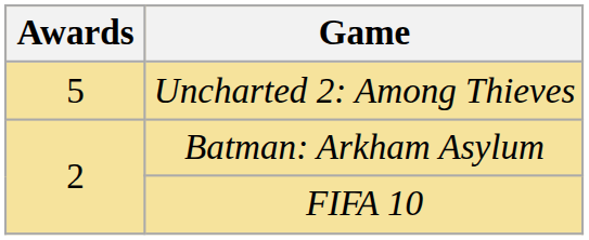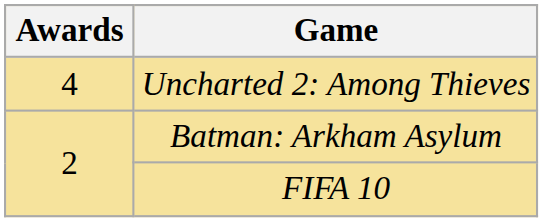Uncharted 2: Among Thieves | Awards: 5 -> 4
